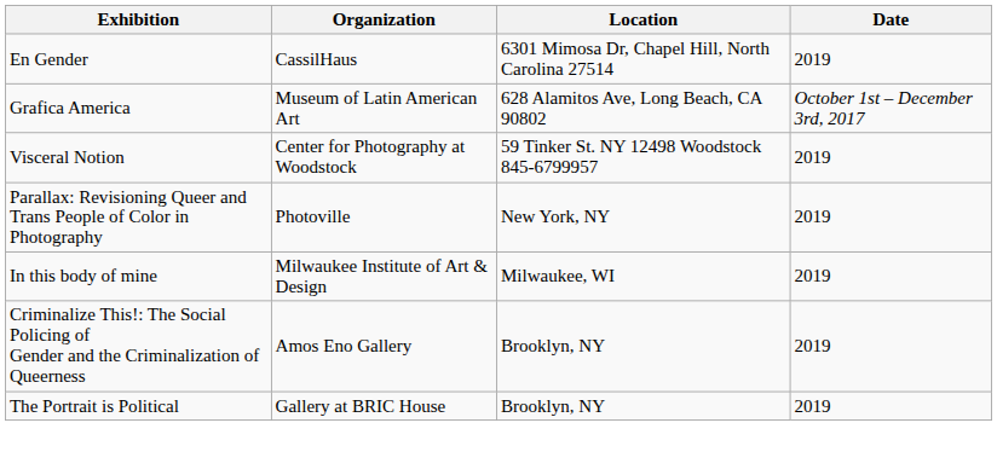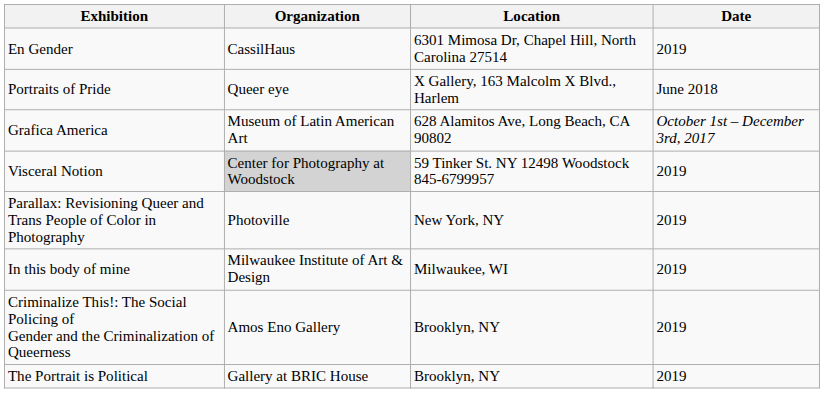+ row: Portraits of Pride | Queer eye | X Gallery, 163 Malcolm X Blvd., Harlem | June 2018
Visceral Notion | Organization: no background -> lightgrey background
